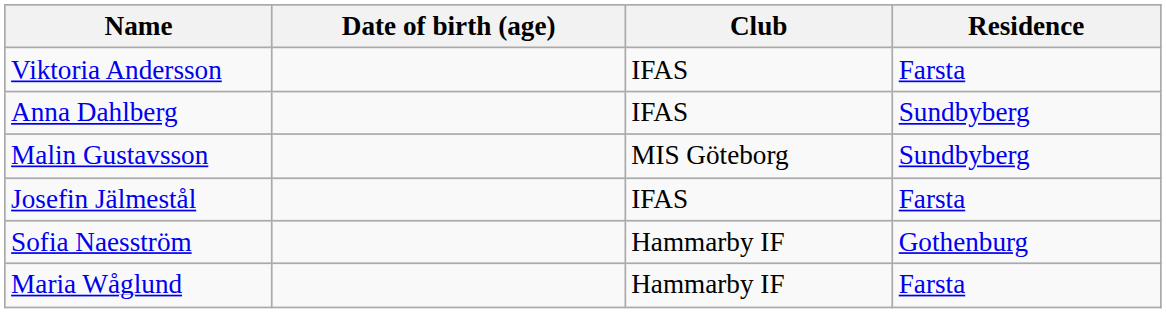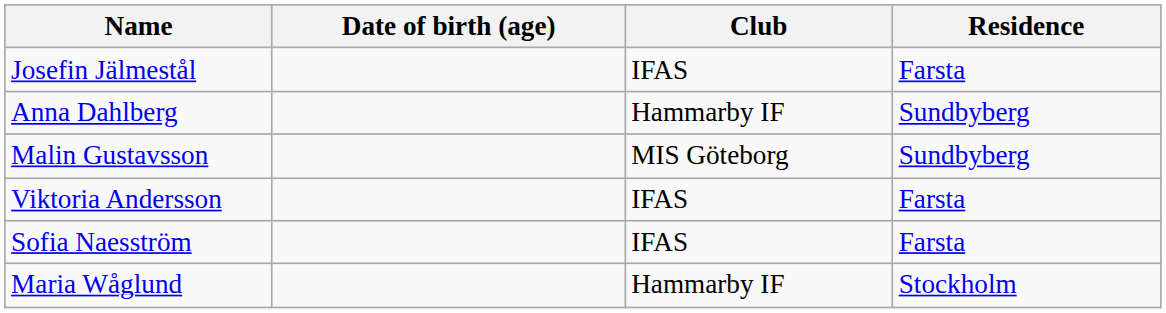rows swapped: Viktoria Andersson <-> Josefin Jälmestål
Anna Dahlberg | Club: IFAS -> Hammarby IF
Sofia Naesström | Club: Hammarby IF -> IFAS
Sofia Naesström | Residence: Gothenburg -> Farsta
Maria Wåglund | Residence: Farsta -> Stockholm
